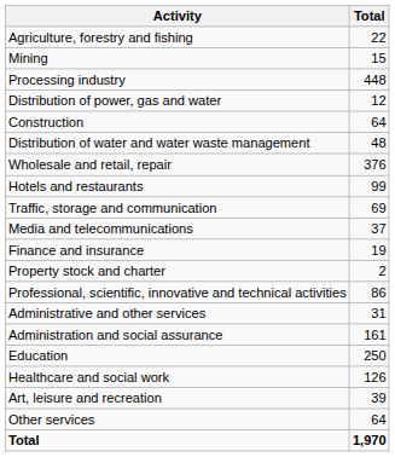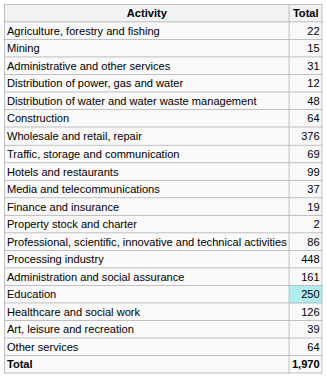rows swapped: Processing industry <-> Administrative and other services
rows swapped: Distribution of water and water waste management <-> Construction
rows swapped: Traffic, storage and communication <-> Hotels and restaurants
Education | Total: no background -> paleturquoise background
